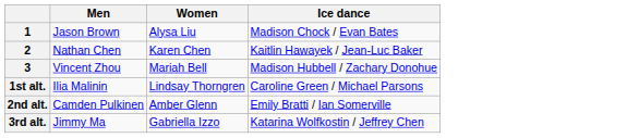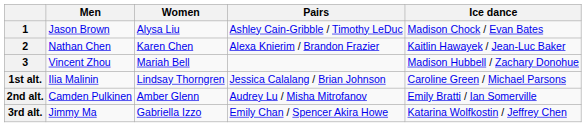+ column: Pairs | Ashley Cain-Gribble / Timothy LeDuc | Alexa Knierim / Brandon Frazier | Jessica Calalang / Brian Johnson | Audrey Lu / Misha Mitrofanov | Emily Chan / Spencer Akira Howe
